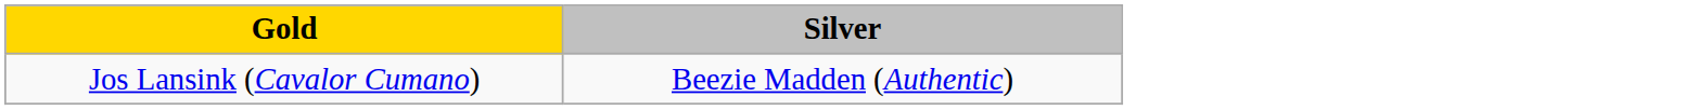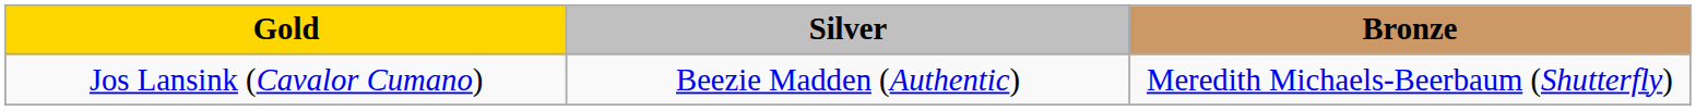+ column: Bronze | Meredith Michaels-Beerbaum (Shutterfly)
